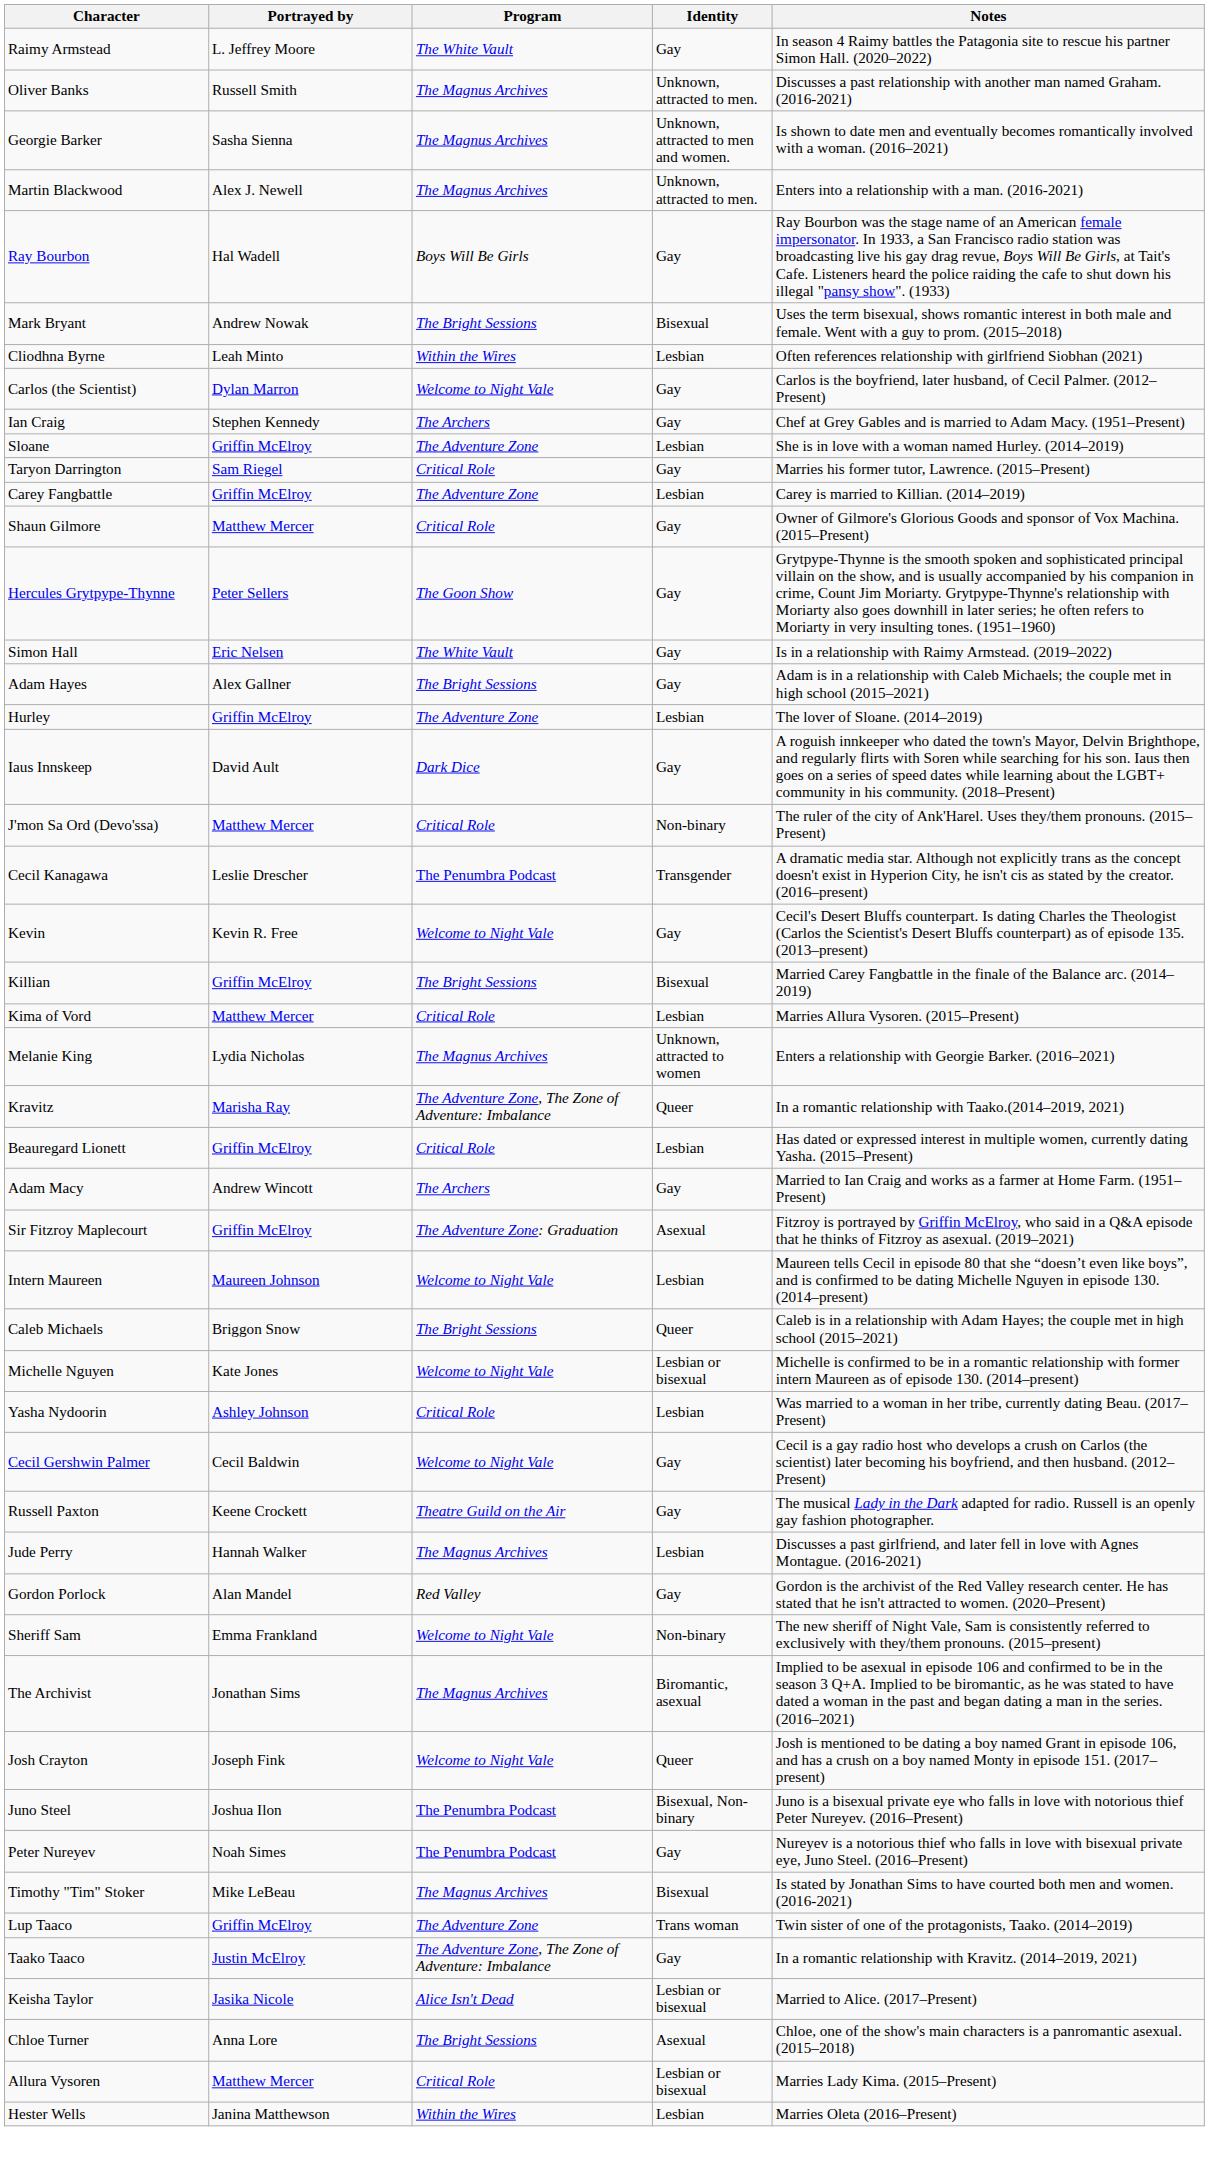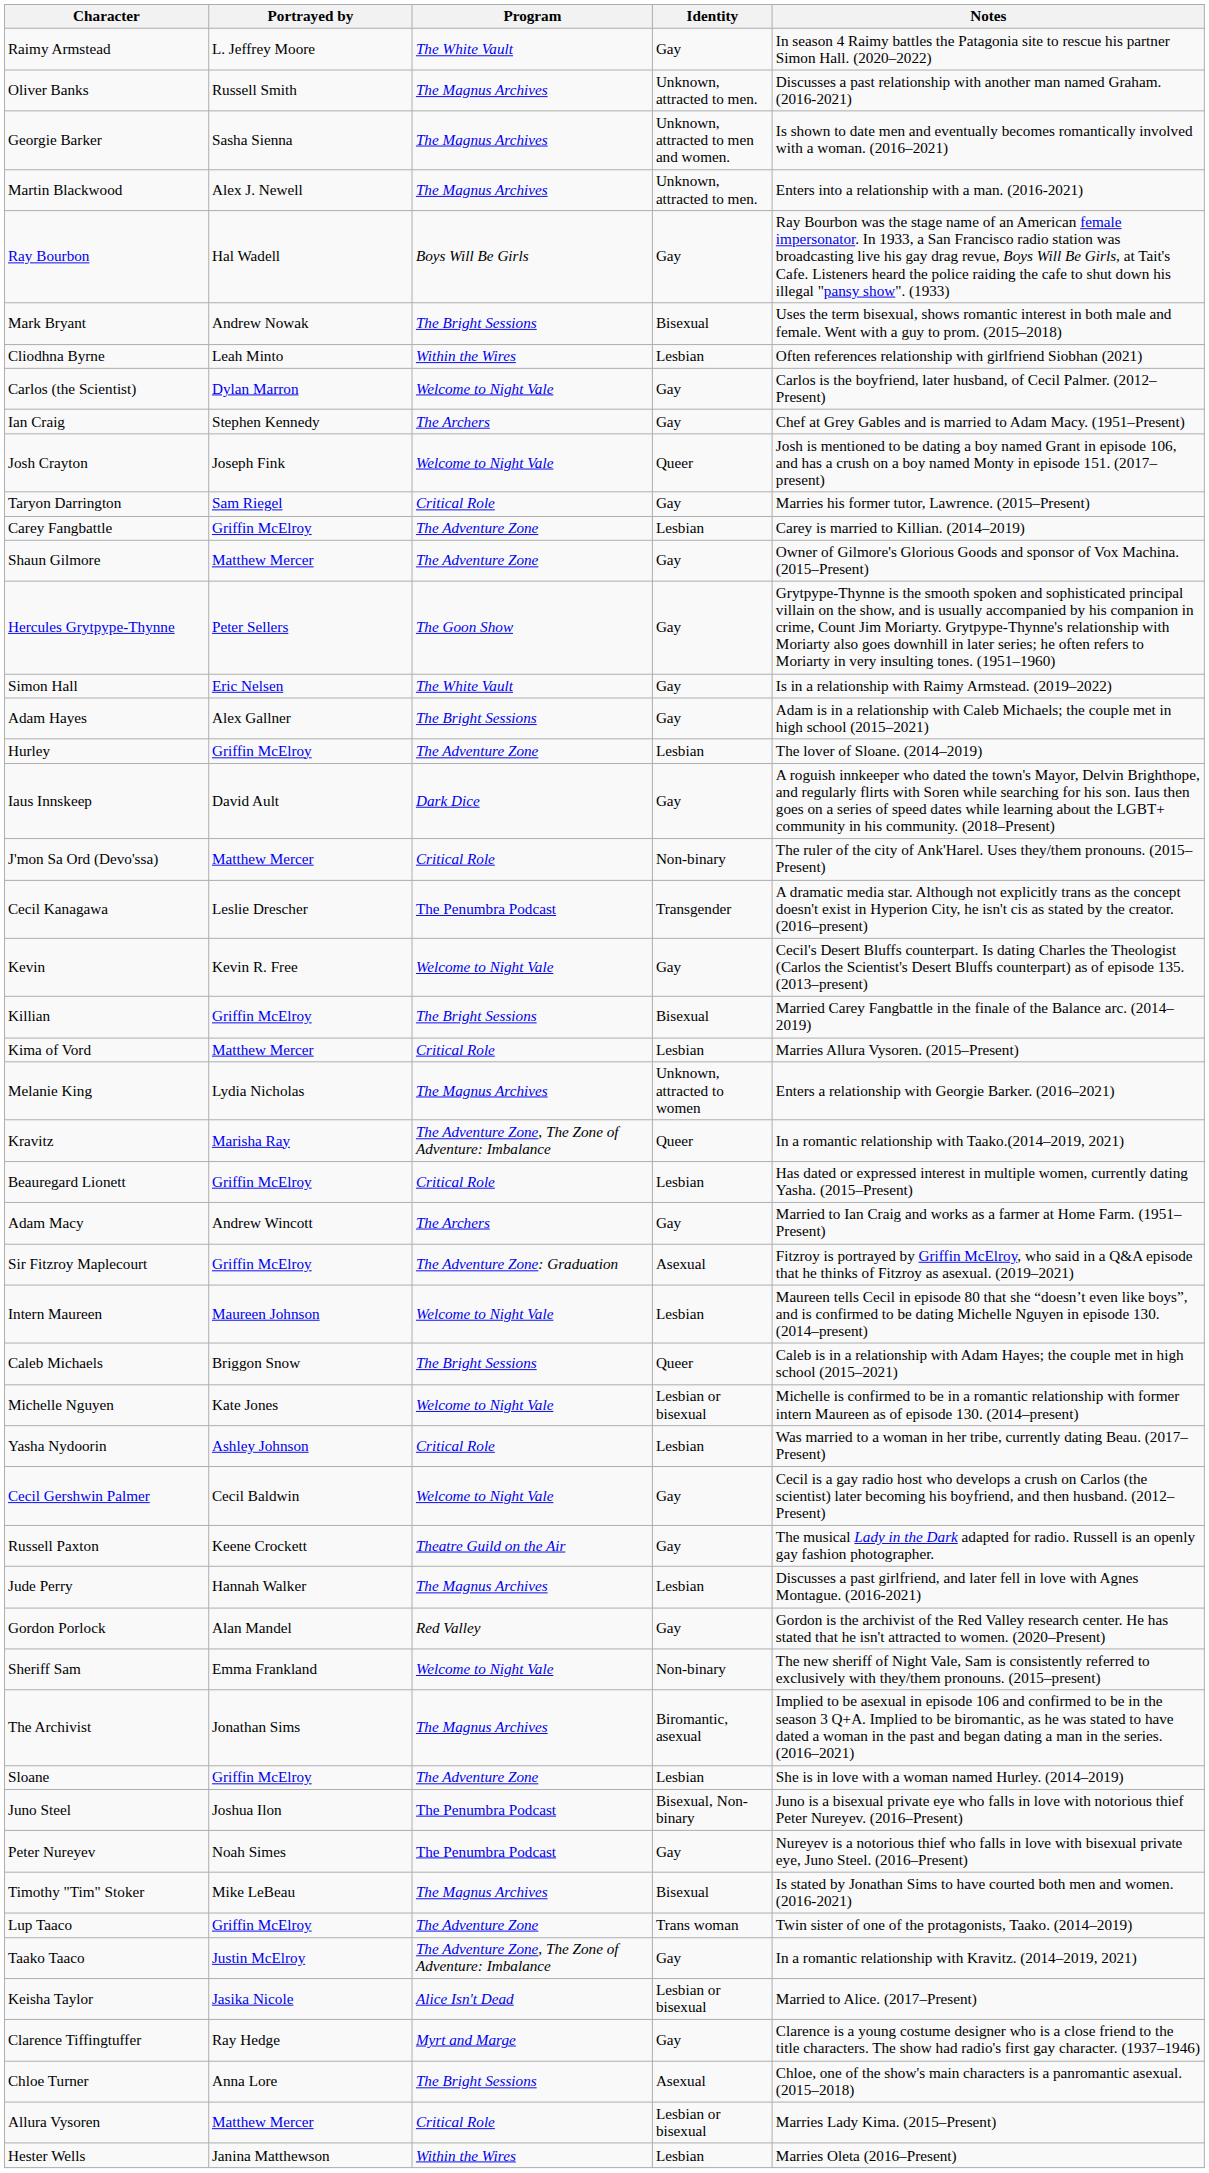rows swapped: Josh Crayton <-> Sloane
Shaun Gilmore | Program: Critical Role -> The Adventure Zone
+ row: Clarence Tiffingtuffer | Ray Hedge | Myrt and Marge | Gay | Clarence is a young costume designer who is a close friend to the title characters. The show had radio's first gay character. (1937–1946)
